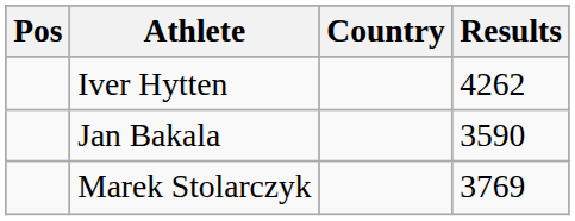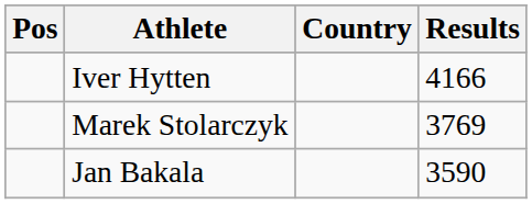Iver Hytten | Results: 4262 -> 4166
rows swapped: Marek Stolarczyk <-> Jan Bakala
